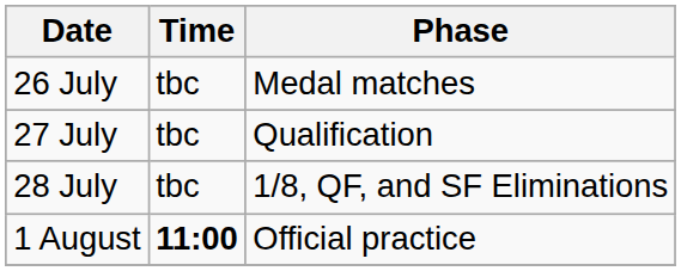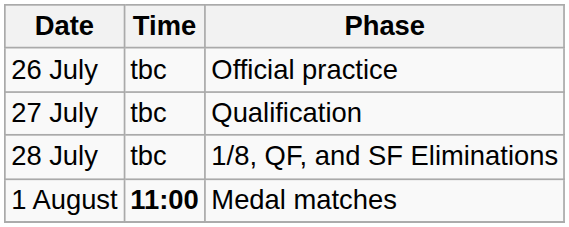26 July | Phase: Medal matches -> Official practice
1 August | Phase: Official practice -> Medal matches
